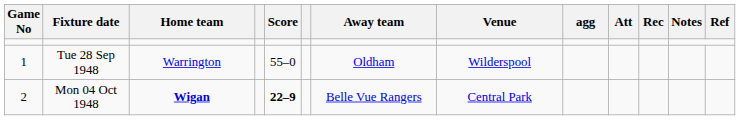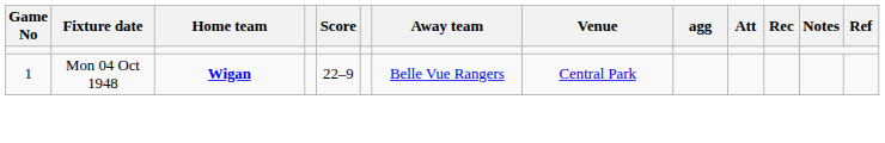- row: 1 | Tue 28 Sep 1948 | Warrington | 55–0 | Oldham | Wilderspool
Mon 04 Oct 1948 | Game No: 2 -> 1
Mon 04 Oct 1948 | Score: bold -> normal
